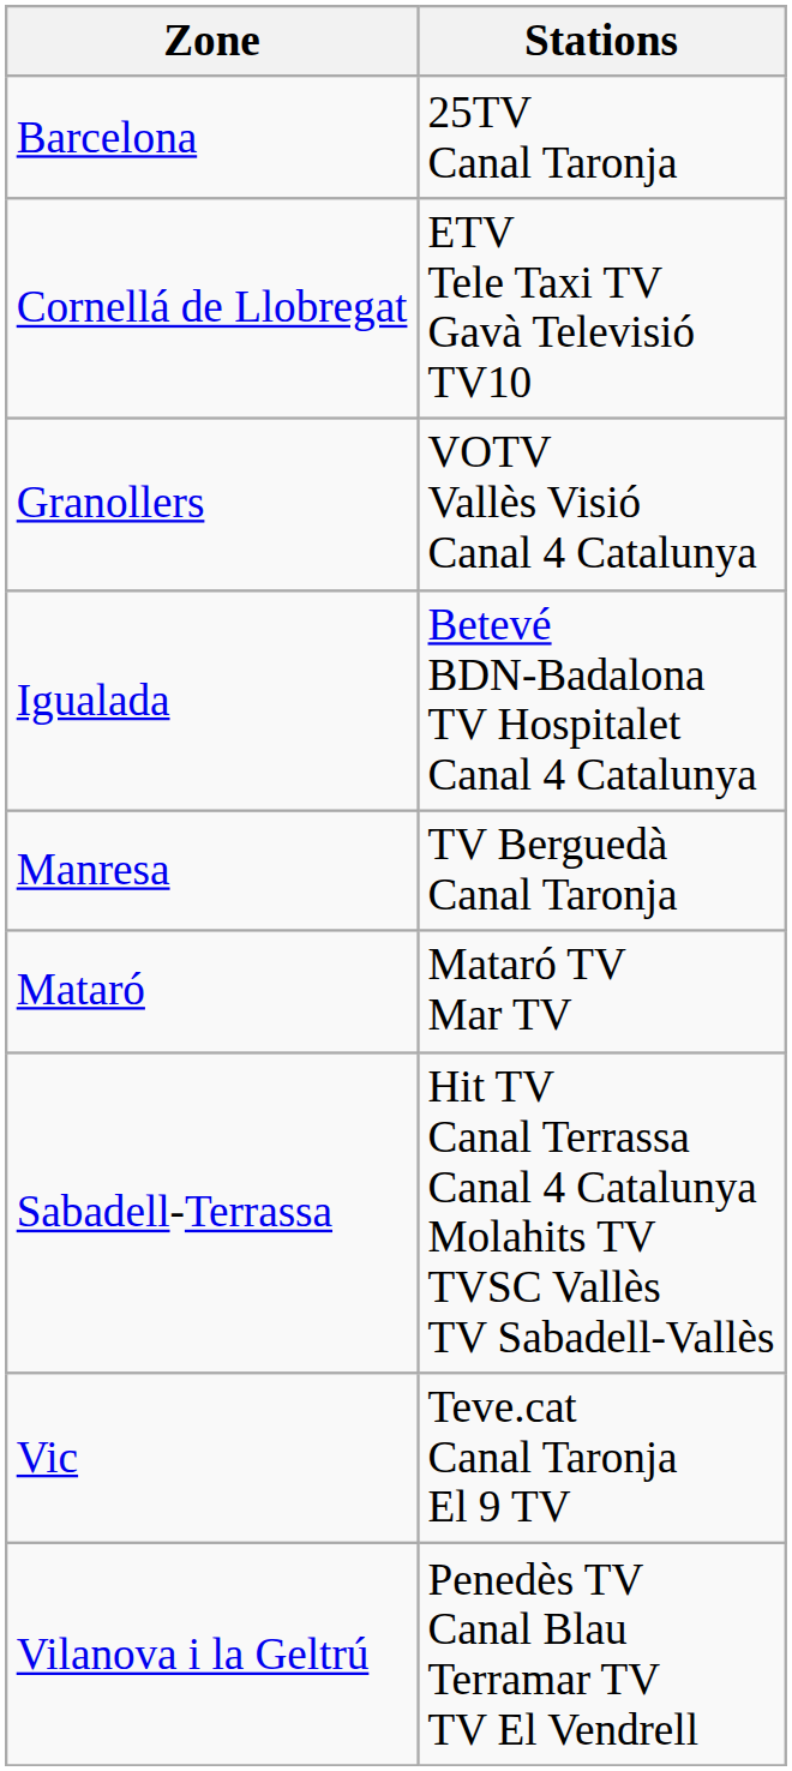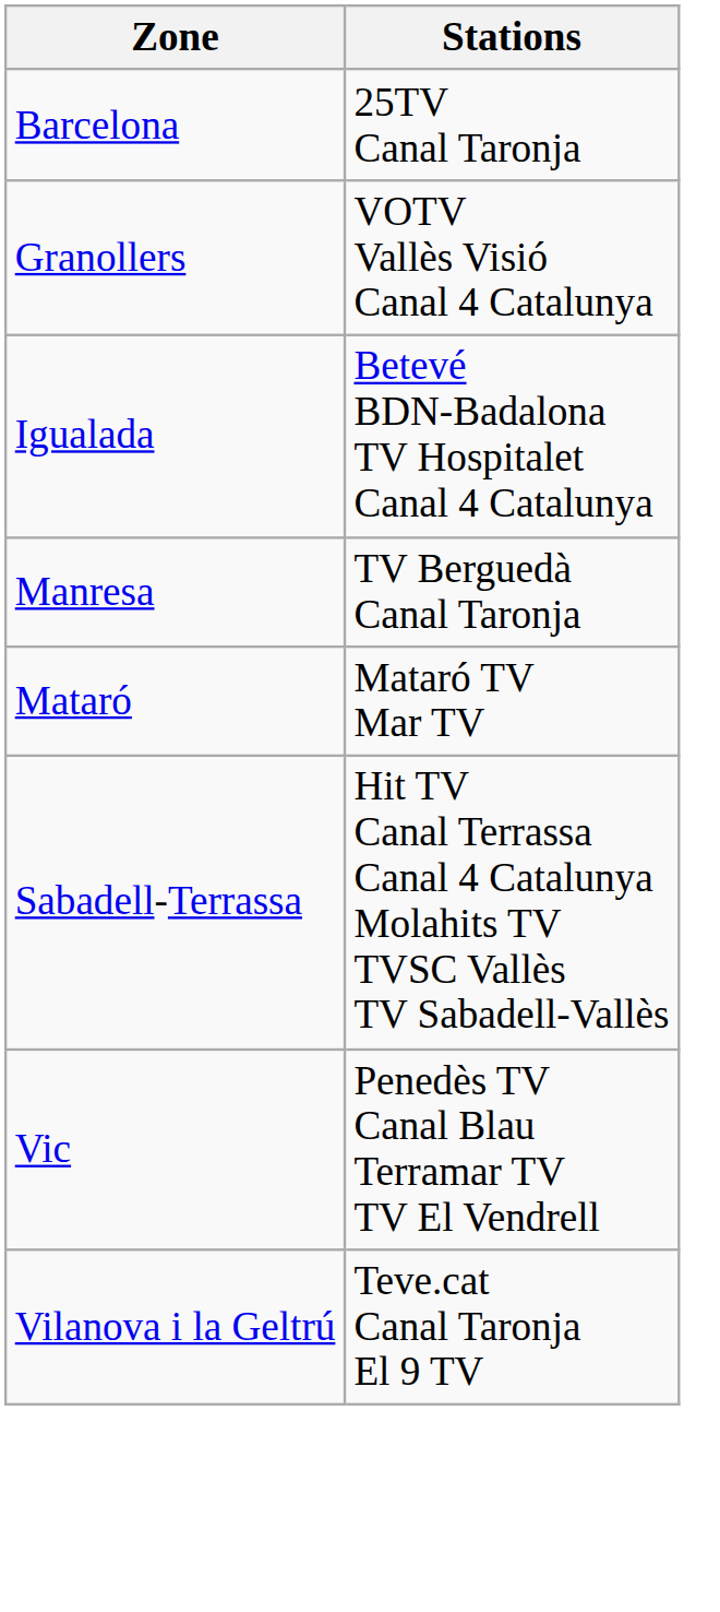- row: Cornellá de Llobregat | ETV Tele Taxi TV Gavà Televisió TV10
Vic | Stations: Teve.cat Canal Taronja El 9 TV -> Penedès TV Canal Blau Terramar TV TV El Vendrell
Vilanova i la Geltrú | Stations: Penedès TV Canal Blau Terramar TV TV El Vendrell -> Teve.cat Canal Taronja El 9 TV
